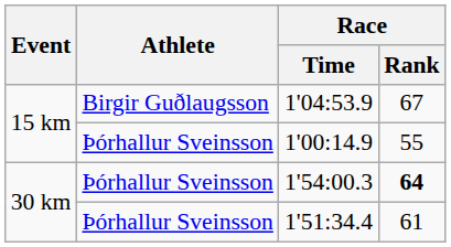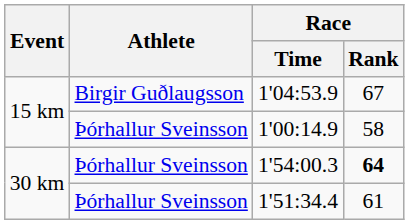1'00:14.9 | Race / Rank: 55 -> 58
